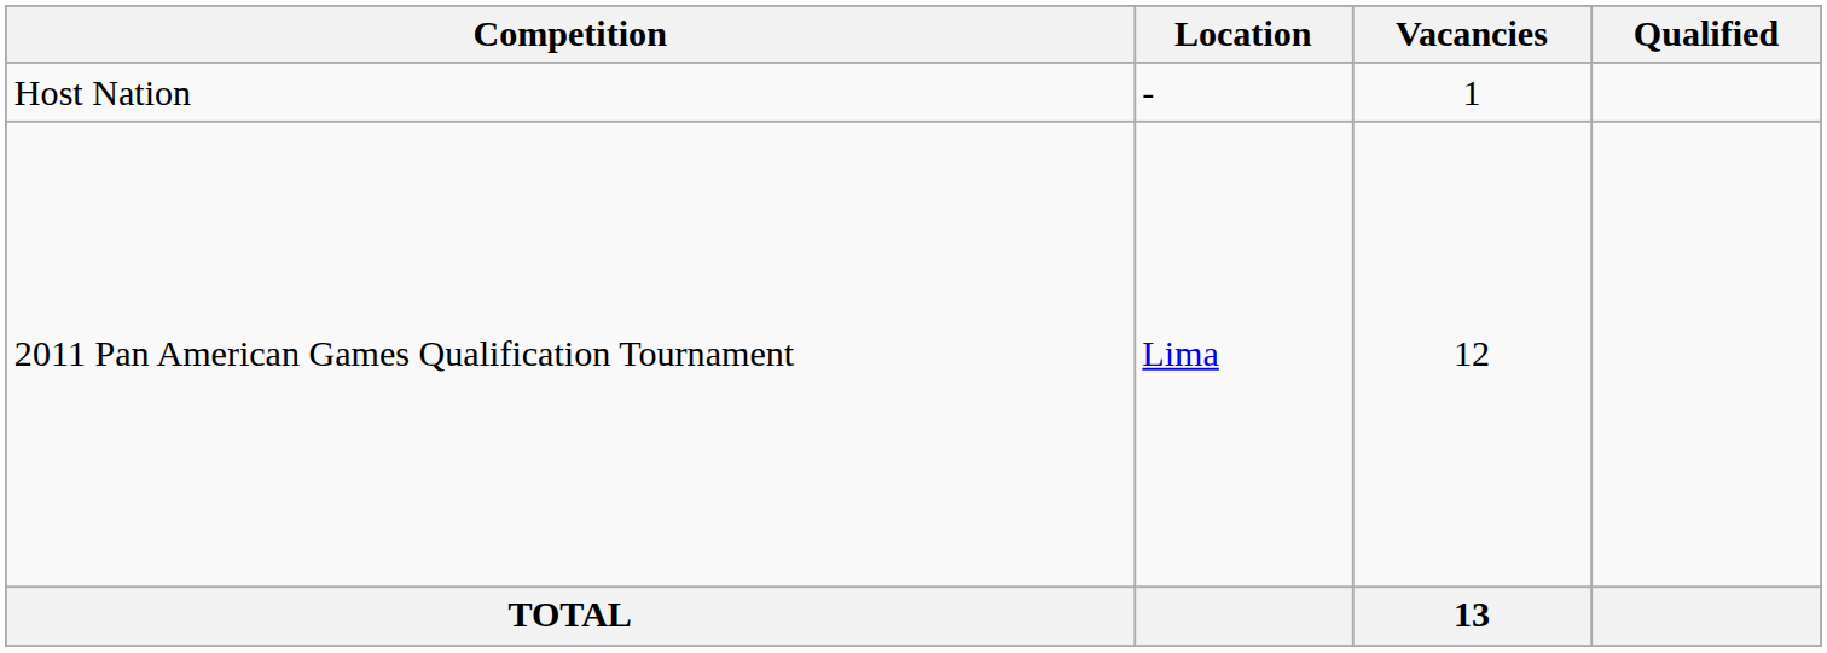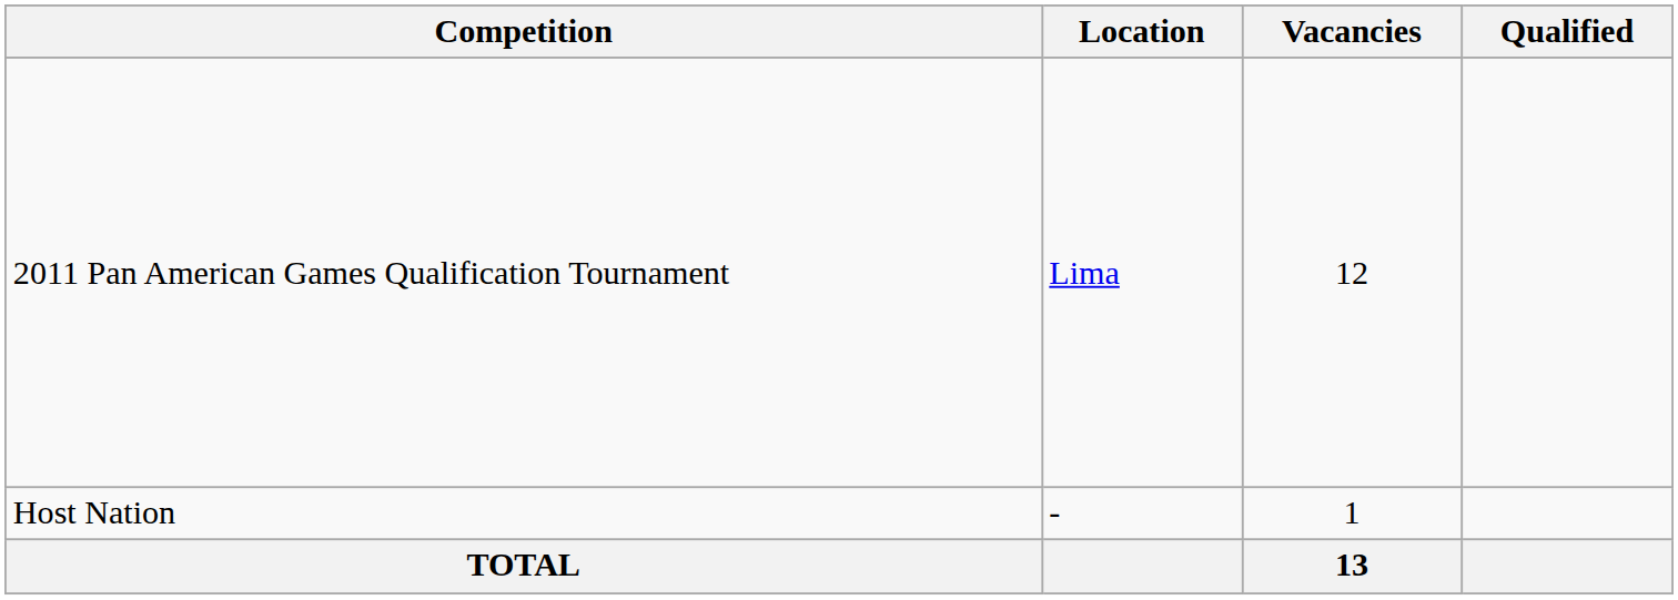rows swapped: Host Nation <-> 2011 Pan American Games Qualification Tournament
